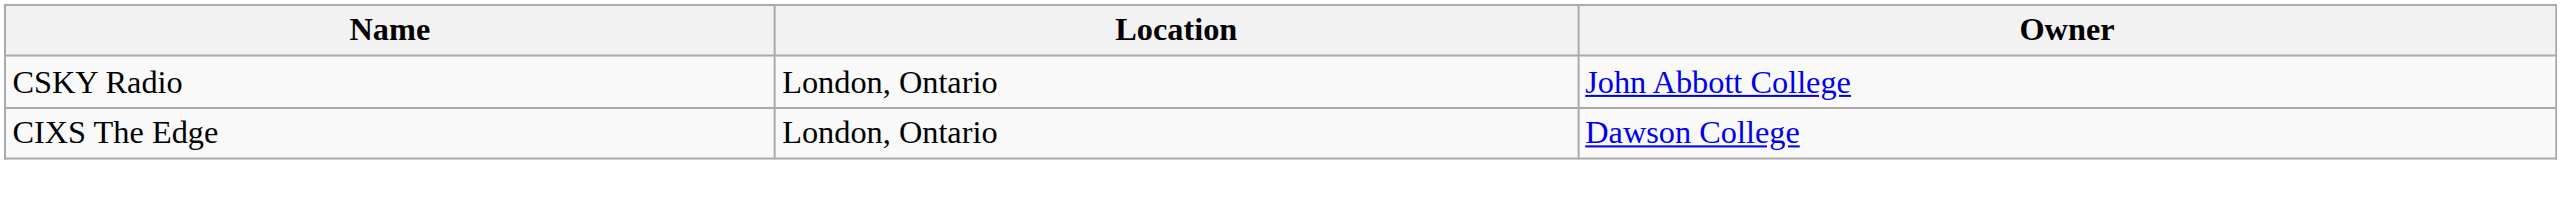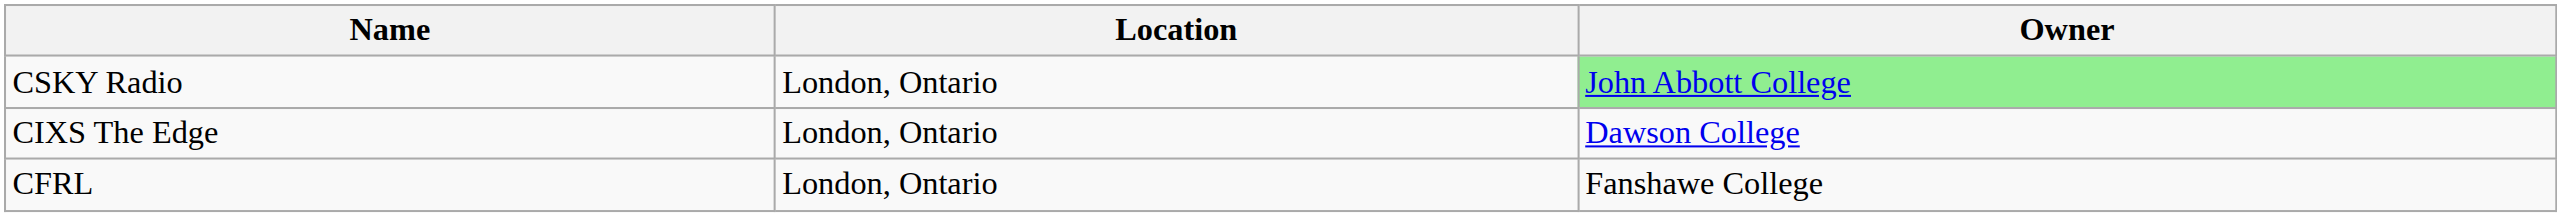CSKY Radio | Owner: no background -> lightgreen background
+ row: CFRL | London, Ontario | Fanshawe College
